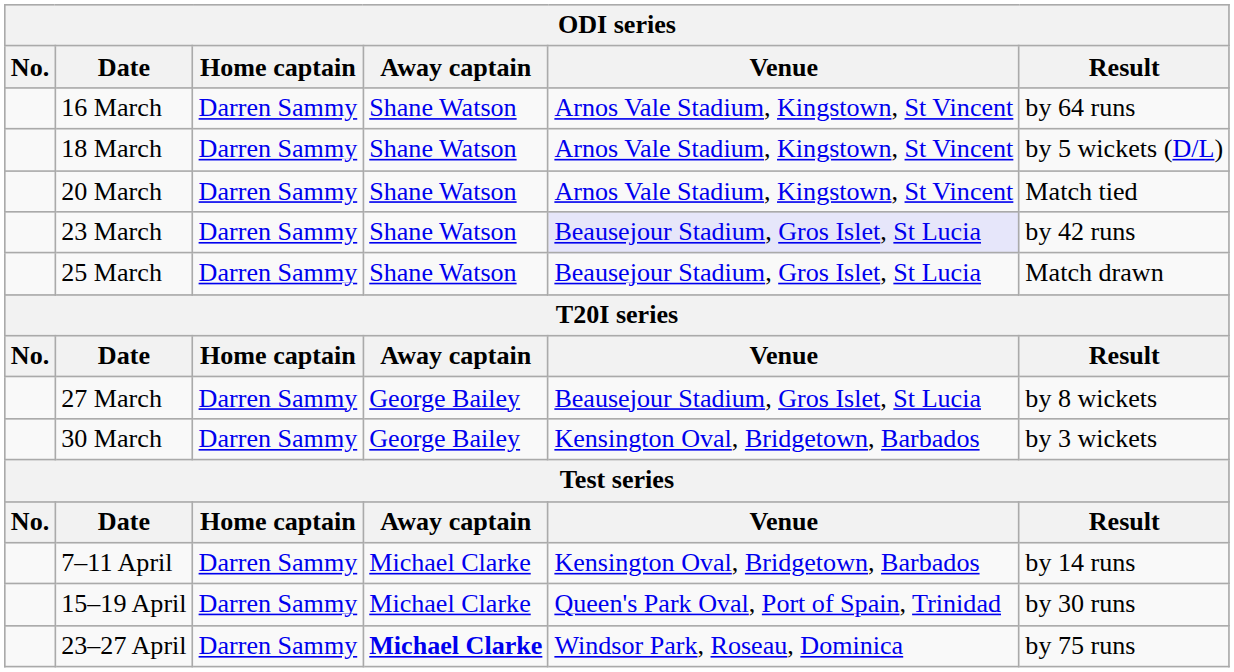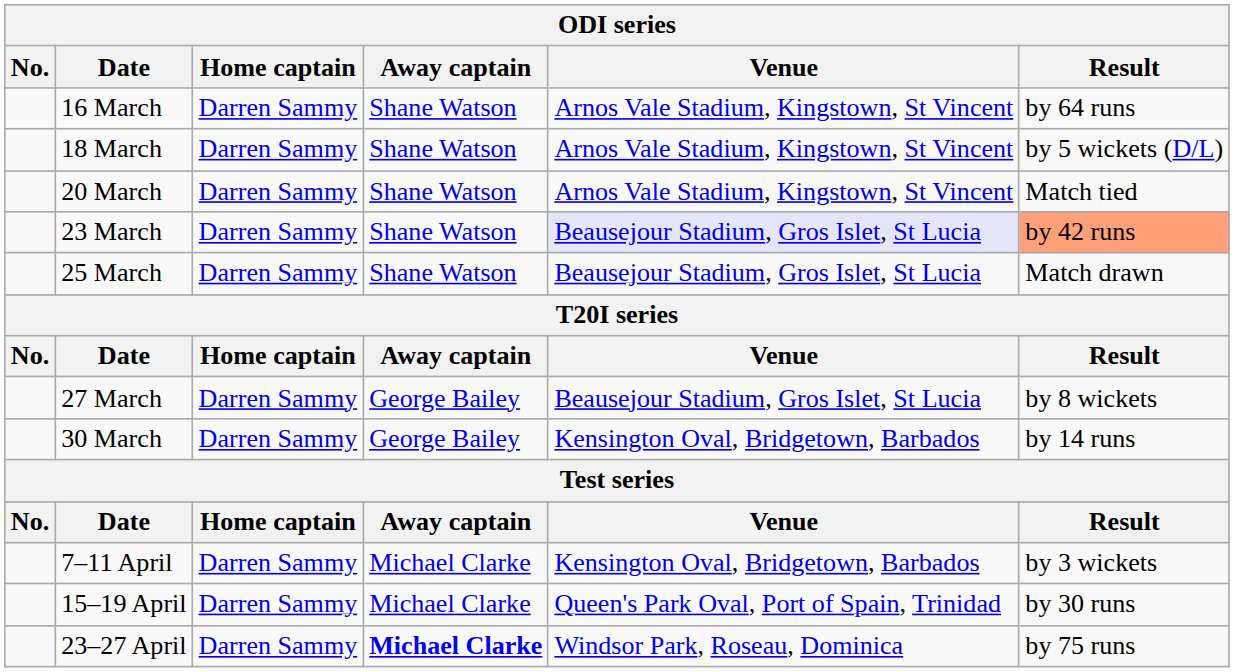23 March | Result: no background -> lightsalmon background
30 March | Result: by 3 wickets -> by 14 runs
7–11 April | Result: by 14 runs -> by 3 wickets
